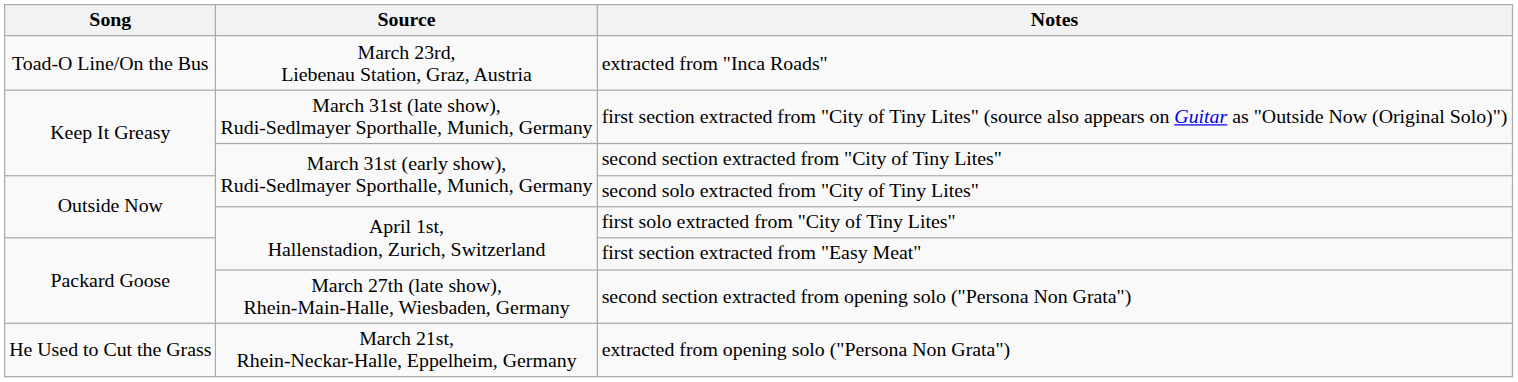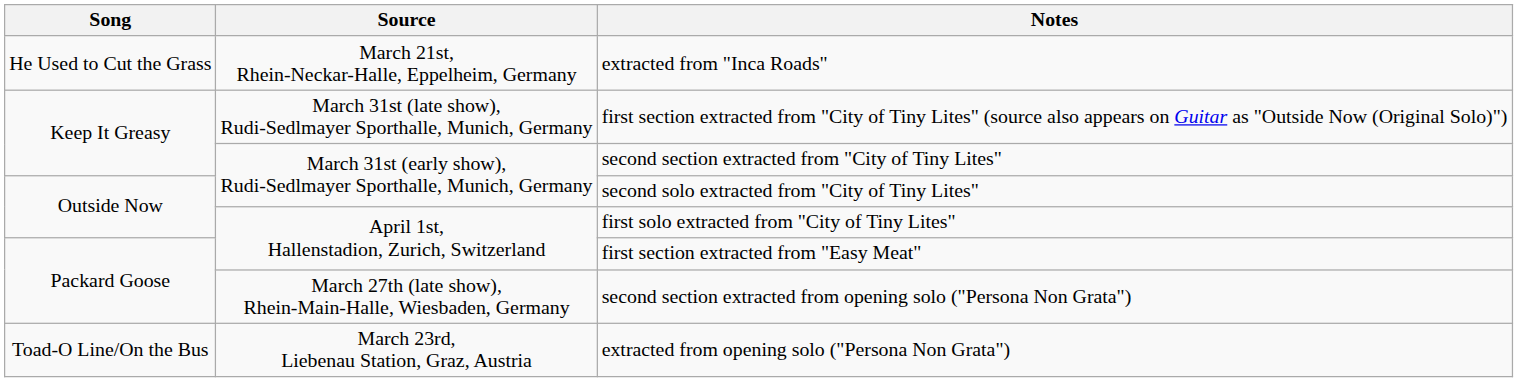extracted from "Inca Roads" | Song: Toad-O Line/On the Bus -> He Used to Cut the Grass
extracted from "Inca Roads" | Source: March 23rd, Liebenau Station, Graz, Austria -> March 21st, Rhein-Neckar-Halle, Eppelheim, Germany
extracted from opening solo ("Persona Non Grata") | Song: He Used to Cut the Grass -> Toad-O Line/On the Bus
extracted from opening solo ("Persona Non Grata") | Source: March 21st, Rhein-Neckar-Halle, Eppelheim, Germany -> March 23rd, Liebenau Station, Graz, Austria
